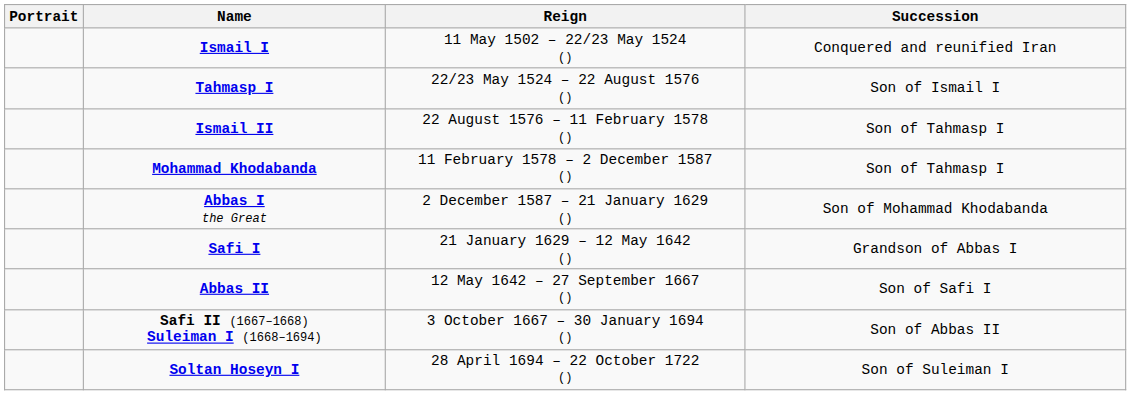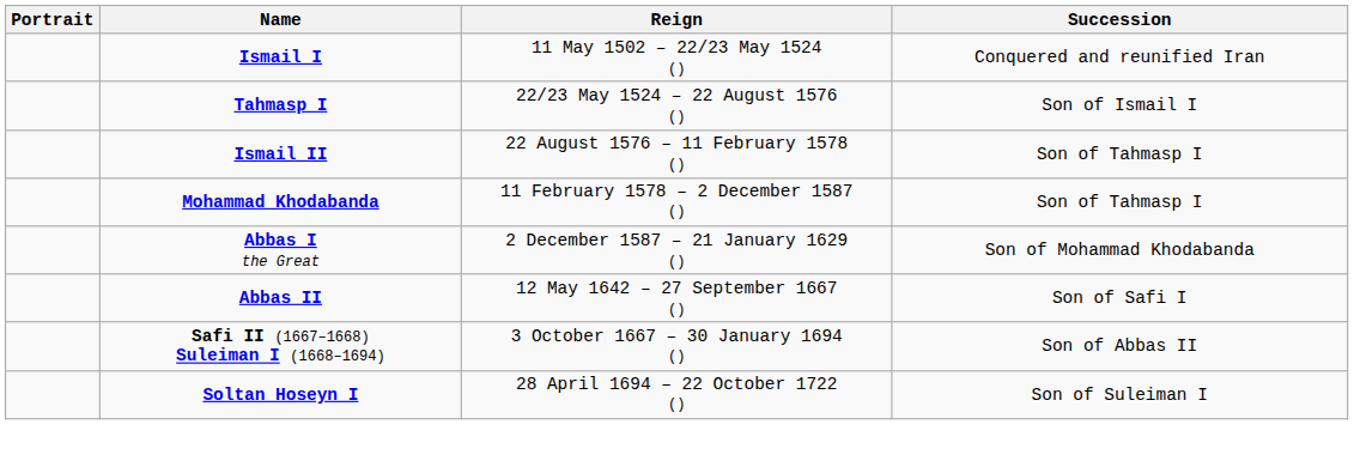- row: Safi I | 21 January 1629 – 12 May 1642 () | Grandson of Abbas I
